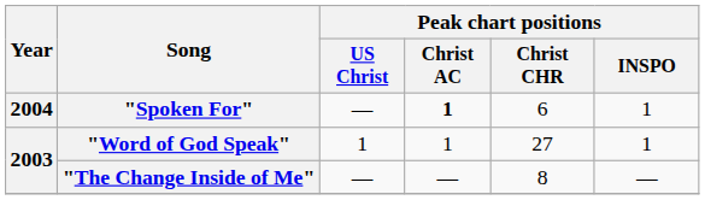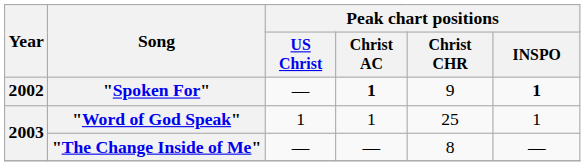"Spoken For" | Year: 2004 -> 2002
"Spoken For" | Peak chart positions / Christ CHR: 6 -> 9
"Spoken For" | Peak chart positions / INSPO: normal -> bold
"Word of God Speak" | Peak chart positions / Christ CHR: 27 -> 25
